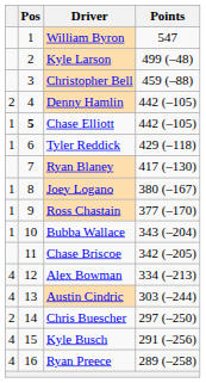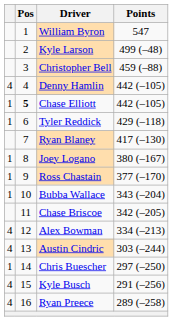Denny Hamlin | column 1: 2 -> 4
Chris Buescher | column 1: 2 -> 1
